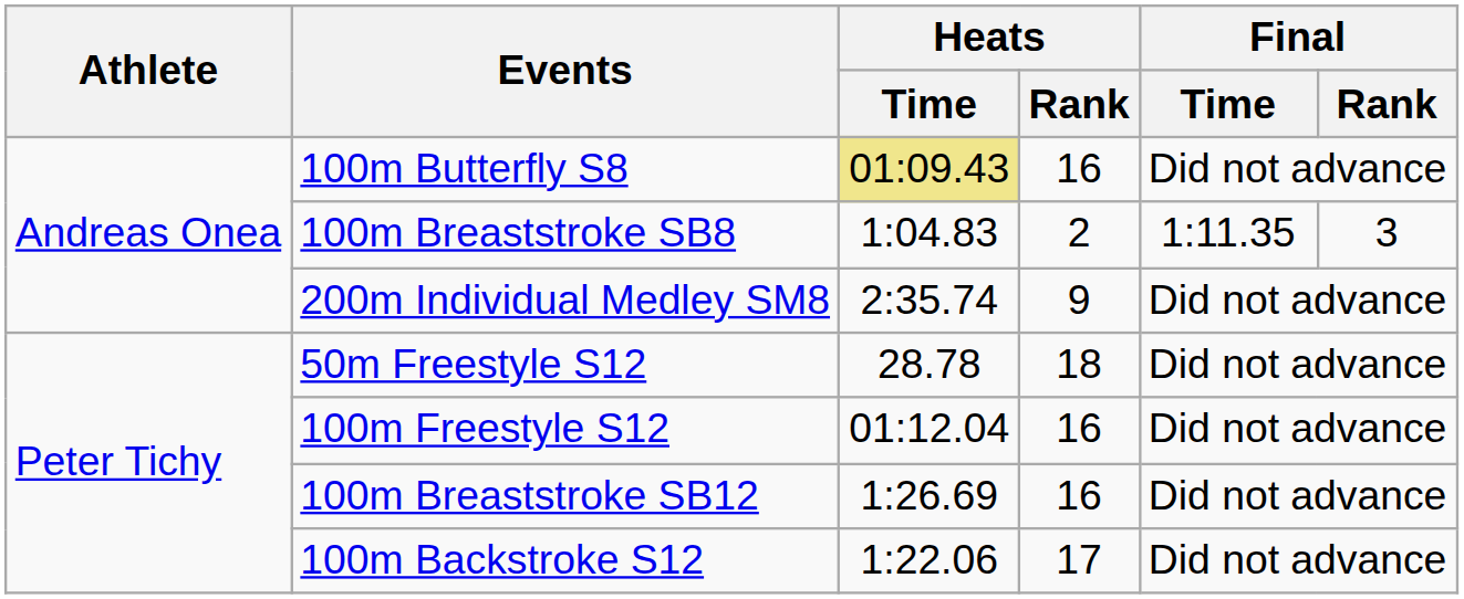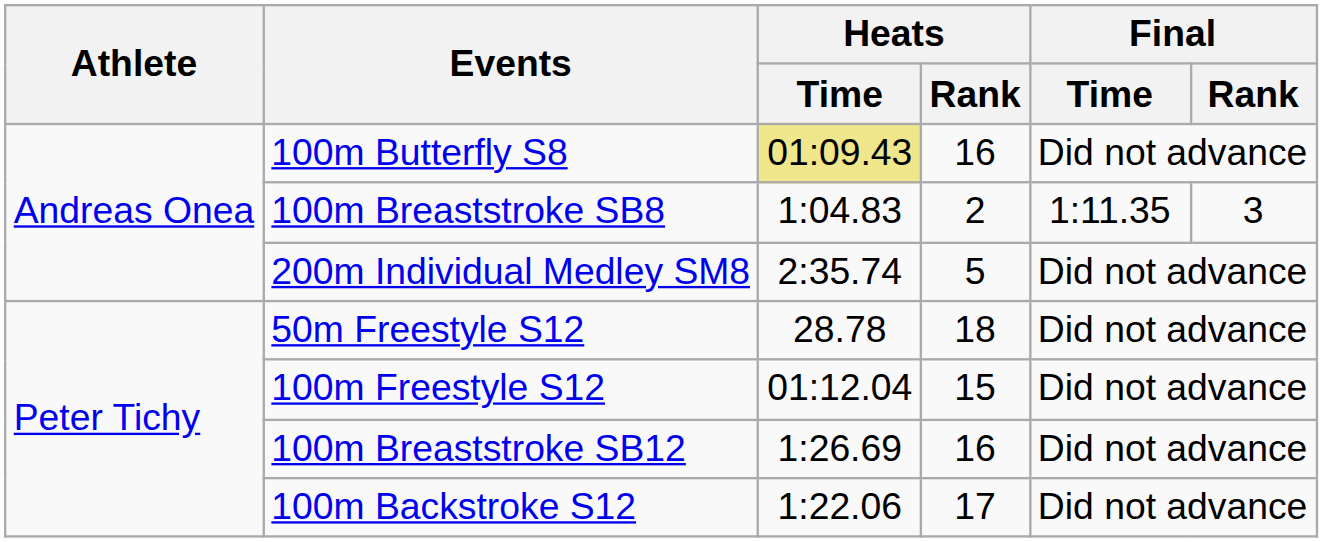200m Individual Medley SM8 | Heats / Rank: 9 -> 5
100m Freestyle S12 | Heats / Rank: 16 -> 15
